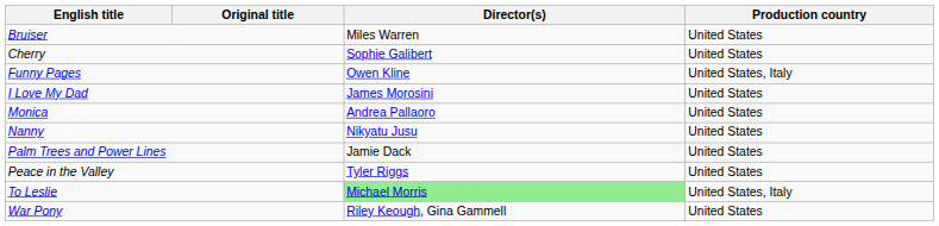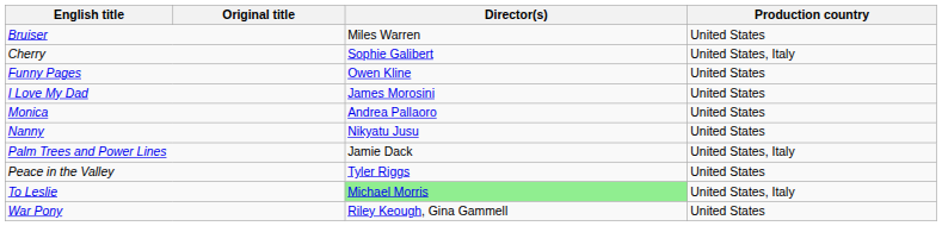Cherry | Production country: United States -> United States, Italy
Funny Pages | Production country: United States, Italy -> United States
Palm Trees and Power Lines | Production country: United States -> United States, Italy
